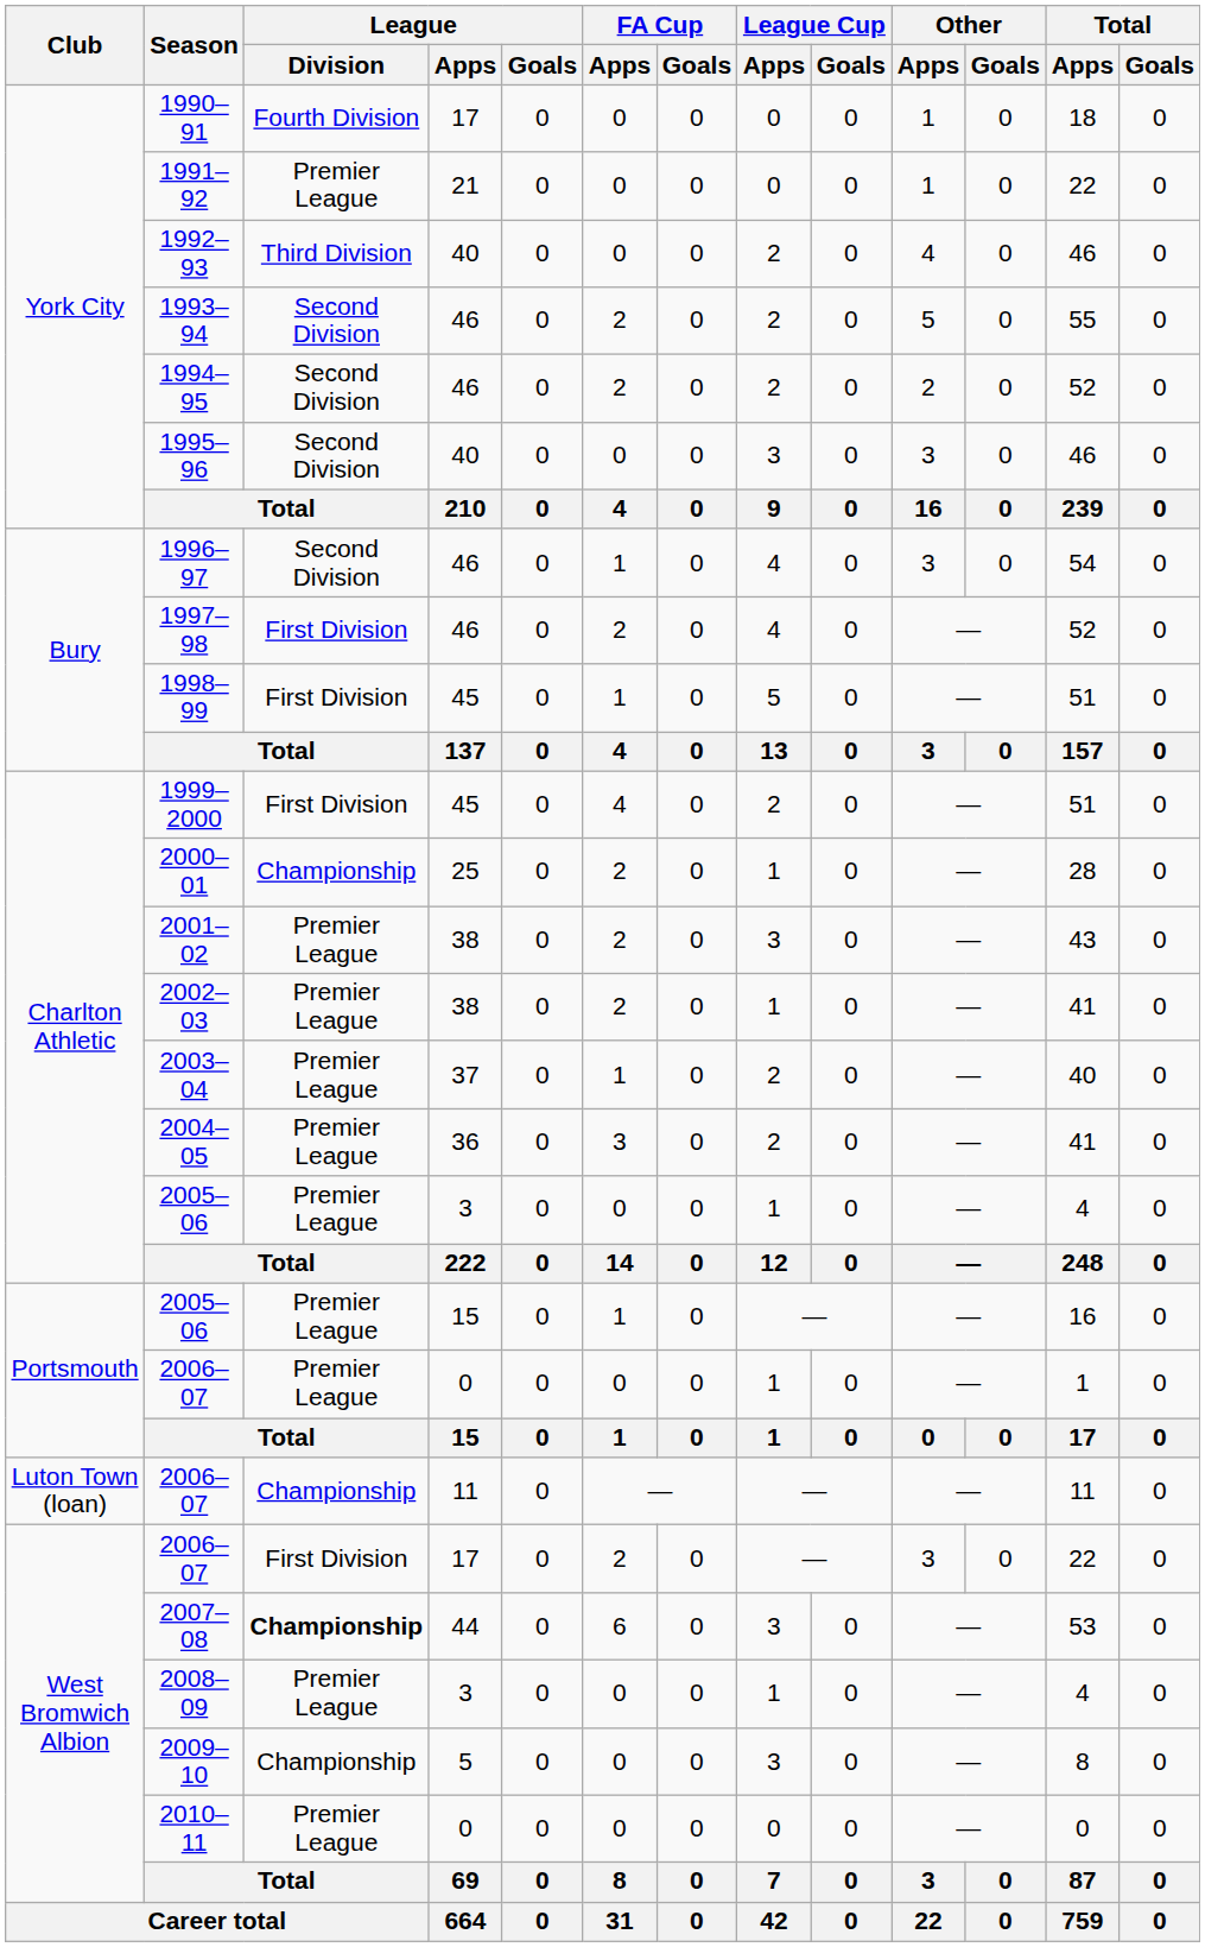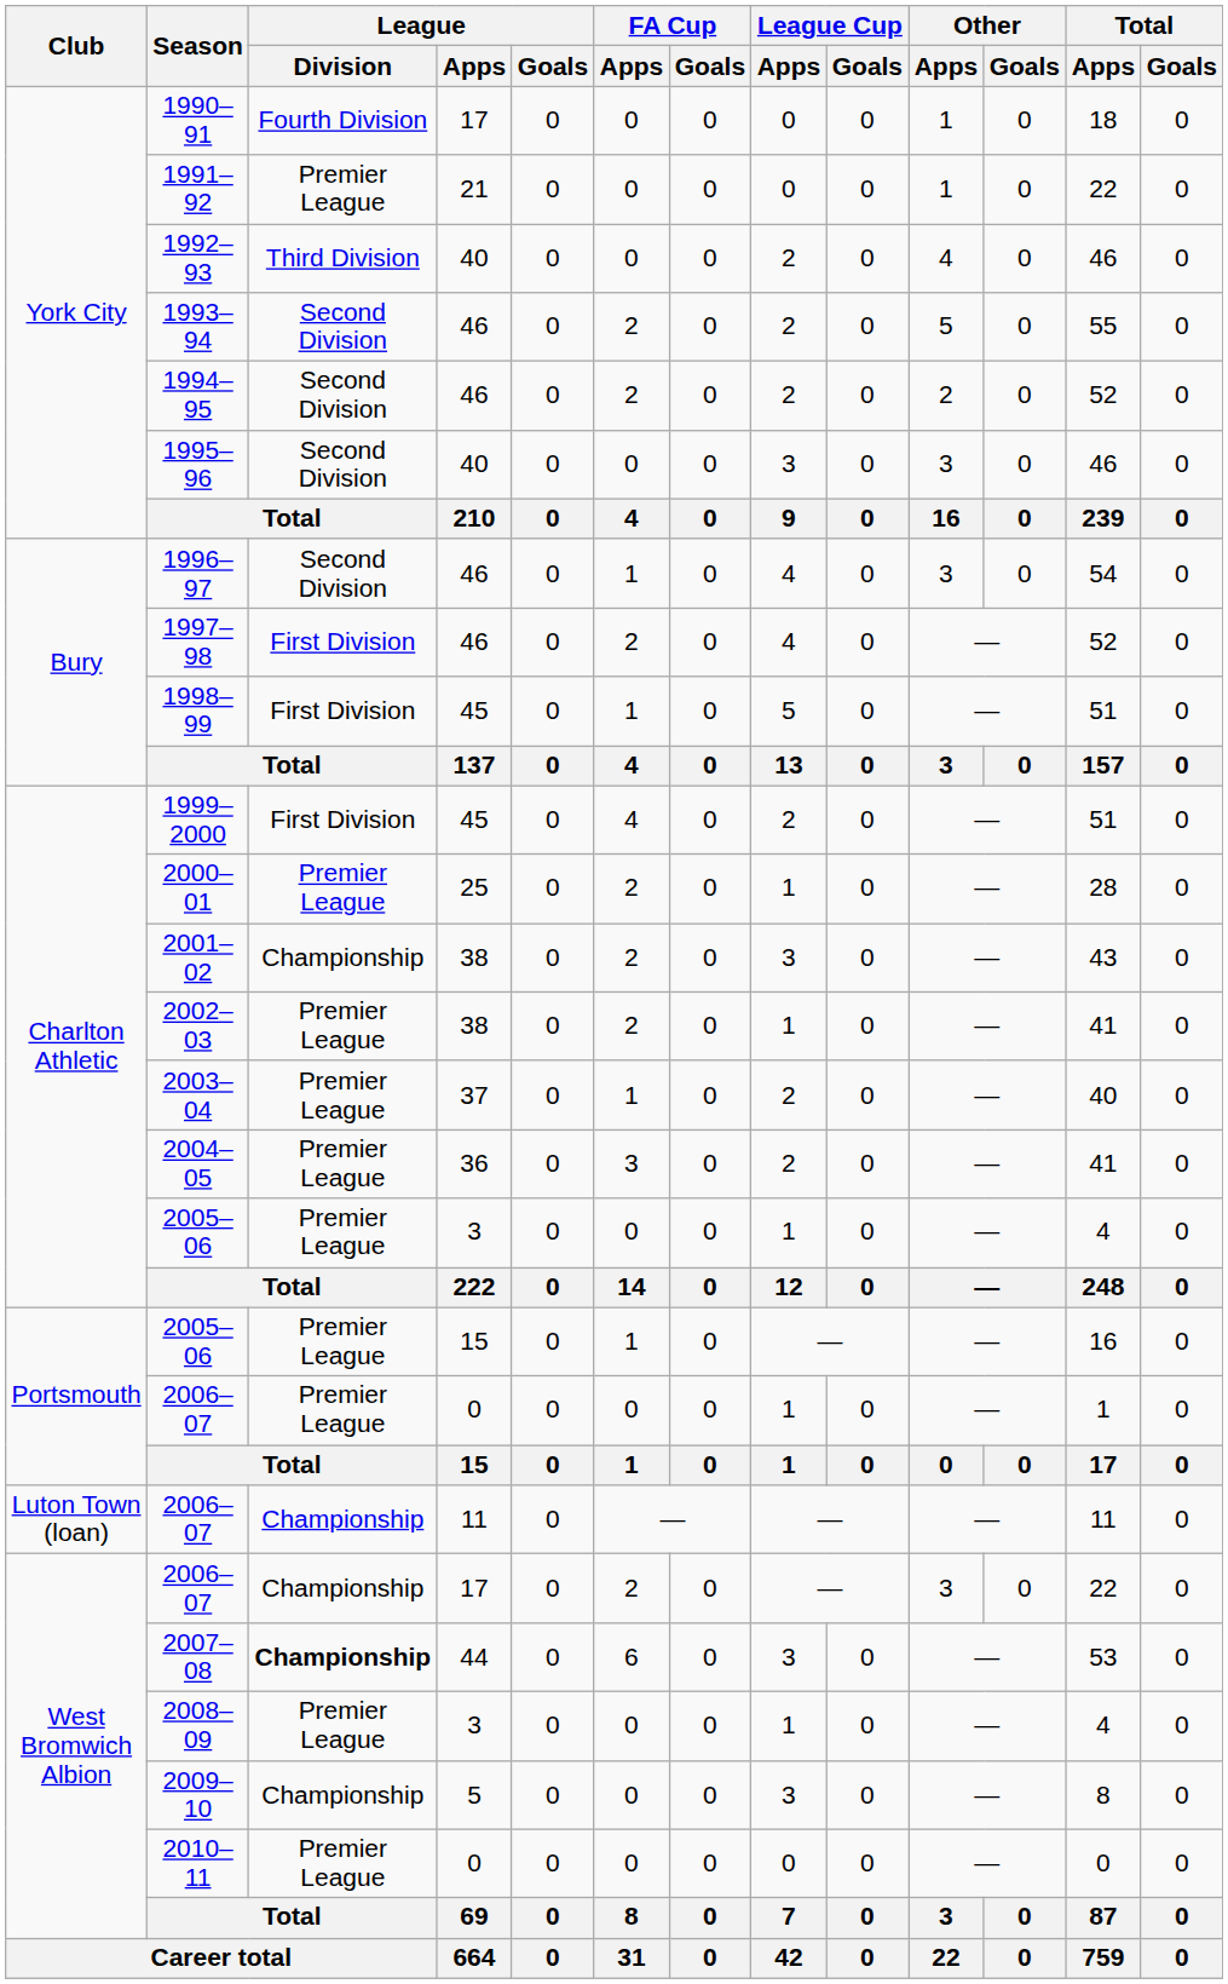2000–01 | League / Division: Championship -> Premier League
2001–02 | League / Division: Premier League -> Championship
2006–07 / 17 | League / Division: First Division -> Championship
